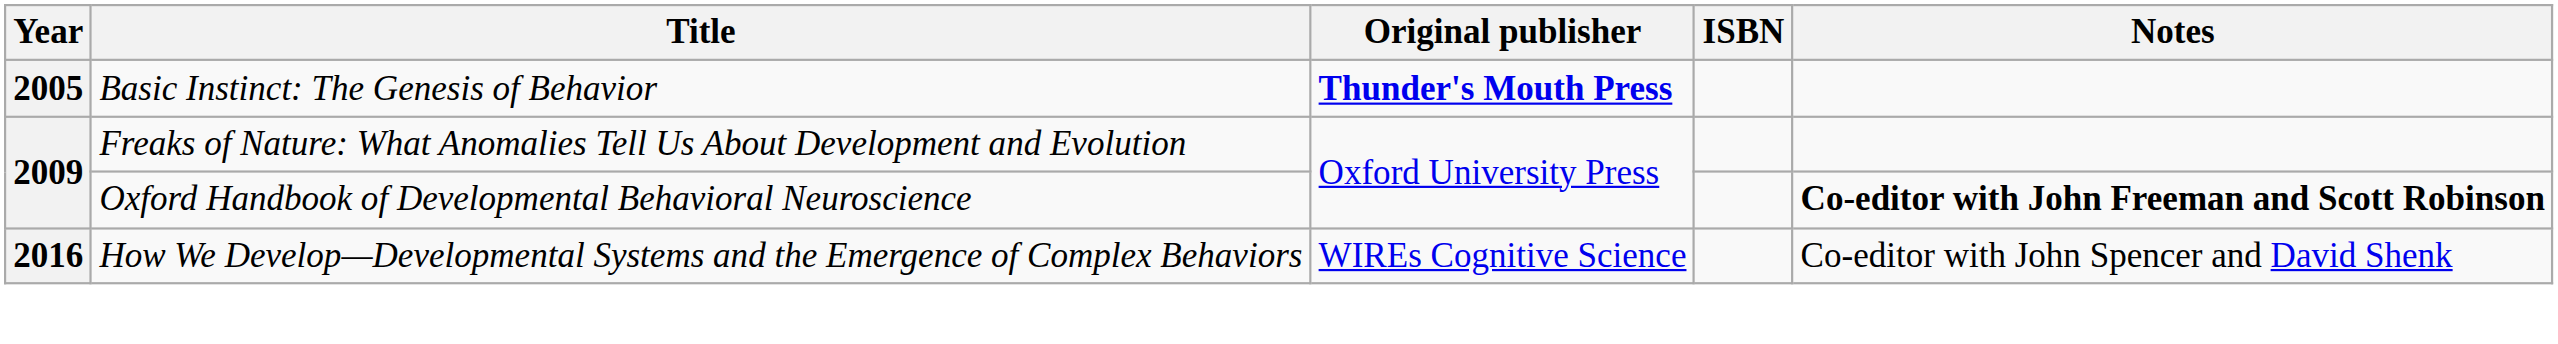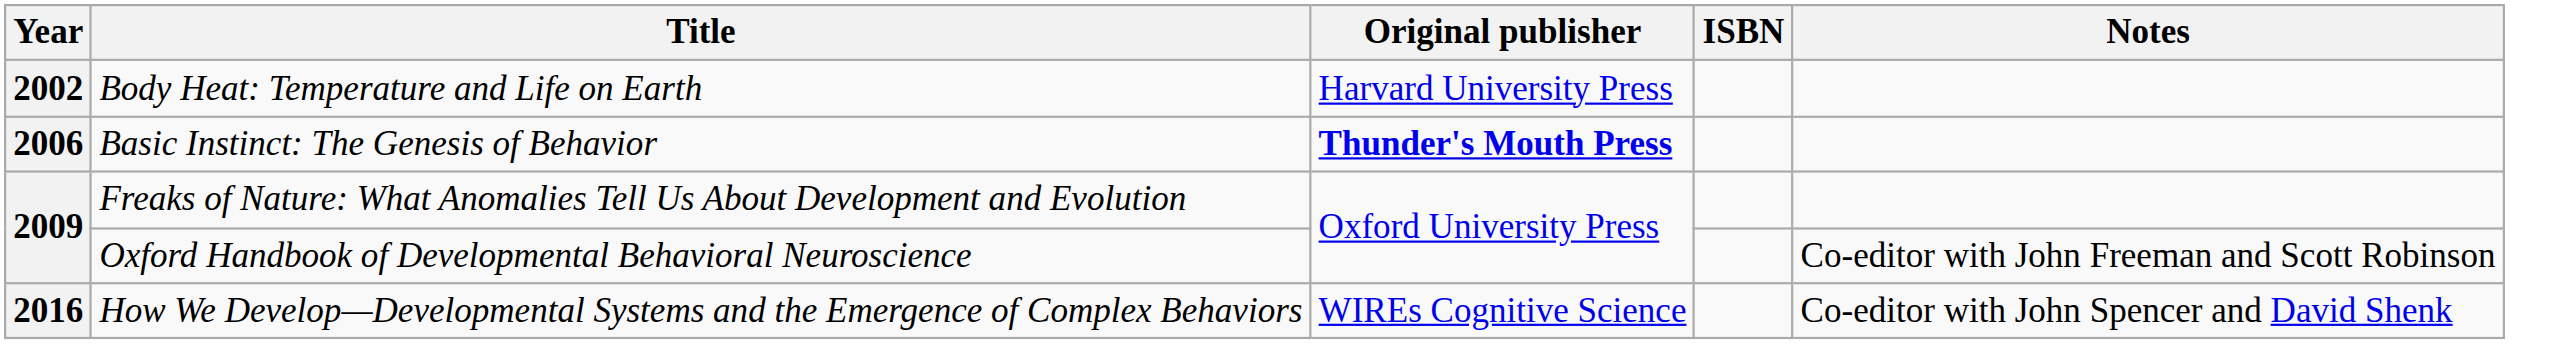+ row: 2002 | Body Heat: Temperature and Life on Earth | Harvard University Press
Basic Instinct: The Genesis of Behavior | Year: 2005 -> 2006
Oxford Handbook of Developmental Behavioral Neuroscience | Notes: bold -> normal
